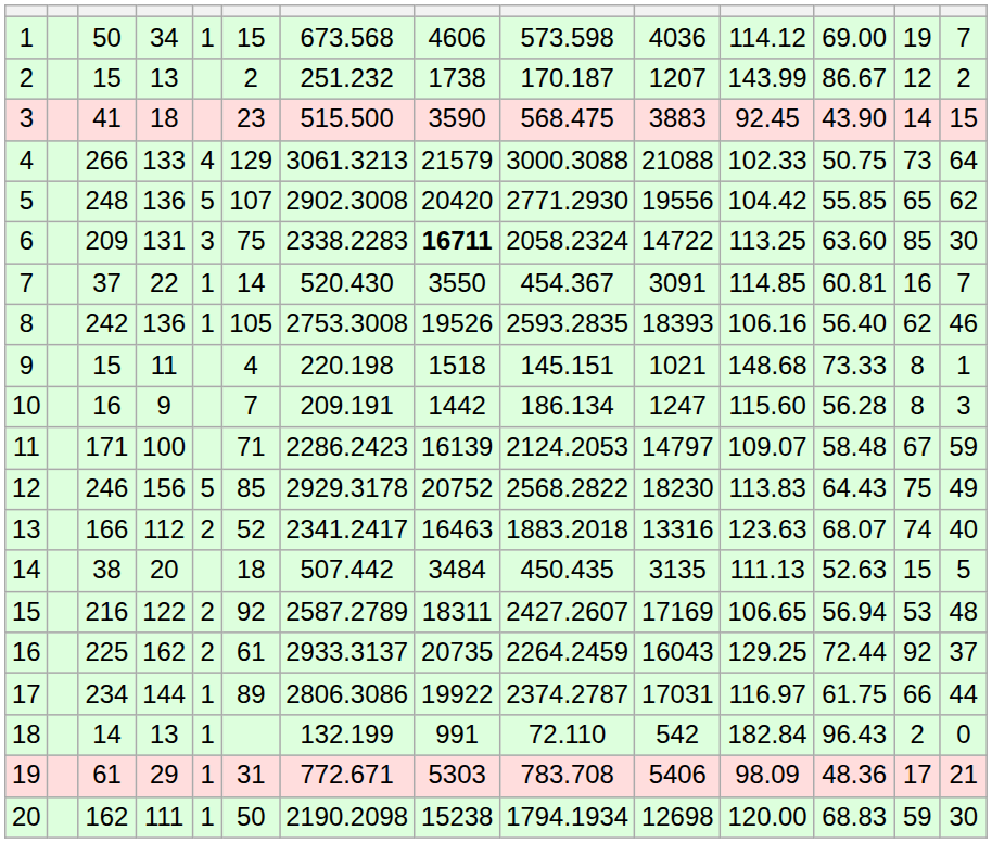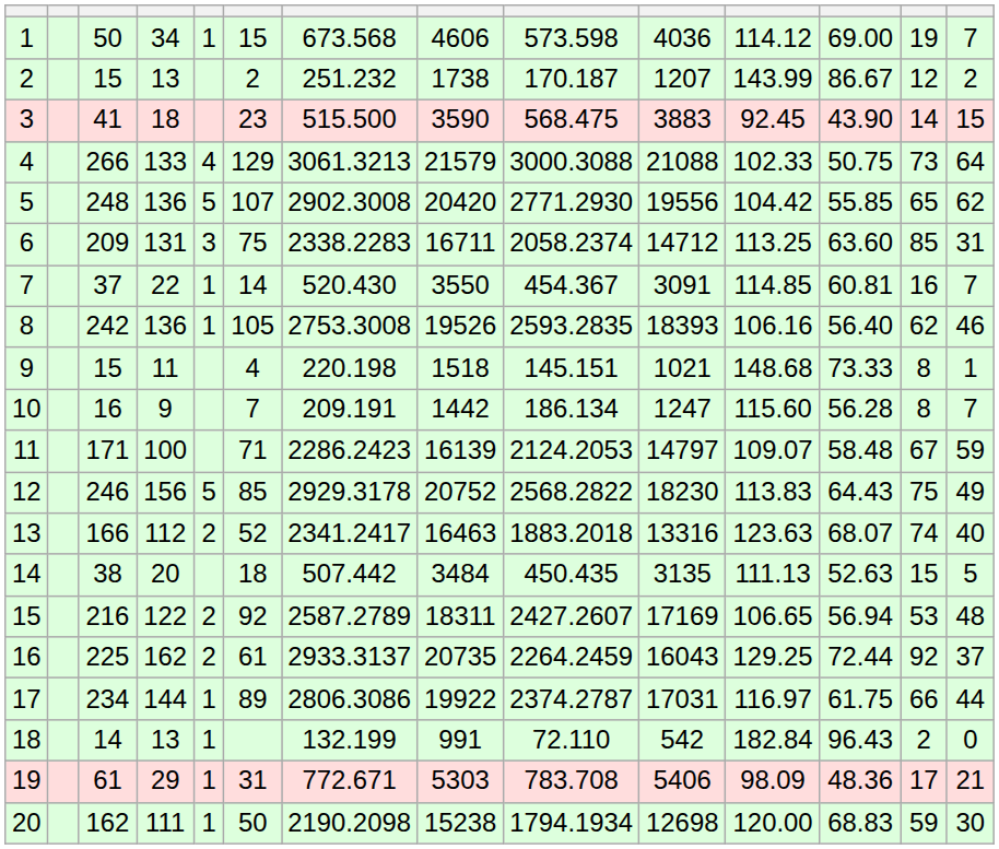6 | column 8: bold -> normal
6 | column 9: 2058.2324 -> 2058.2374
6 | column 10: 14722 -> 14712
6 | column 14: 30 -> 31
10 | column 14: 3 -> 7
